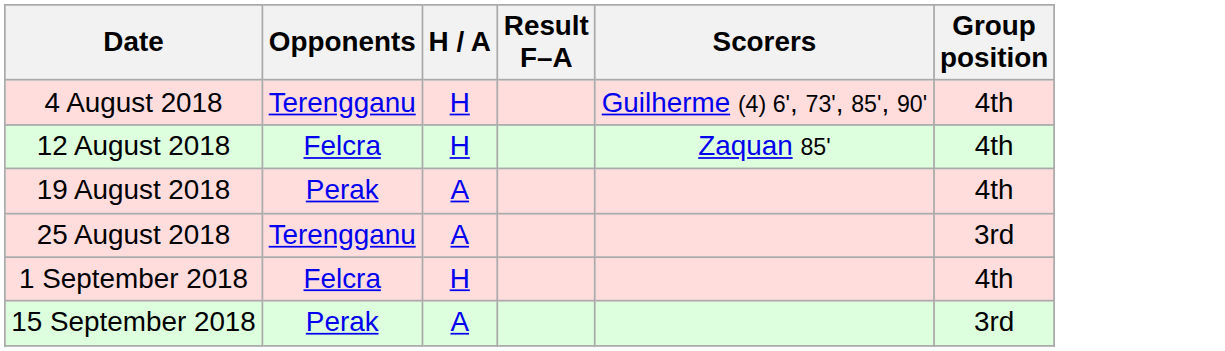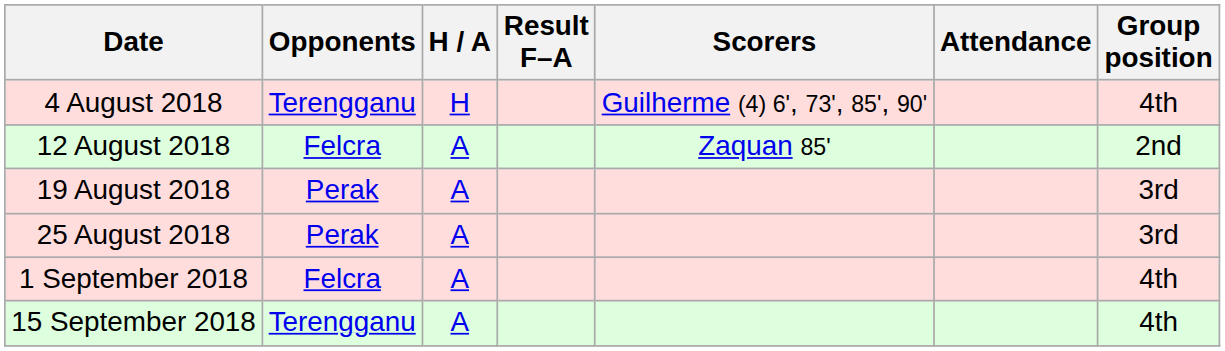+ column: Attendance
12 August 2018 | H / A: H -> A
12 August 2018 | Group position: 4th -> 2nd
19 August 2018 | Group position: 4th -> 3rd
25 August 2018 | Opponents: Terengganu -> Perak
1 September 2018 | H / A: H -> A
15 September 2018 | Opponents: Perak -> Terengganu
15 September 2018 | Group position: 3rd -> 4th
